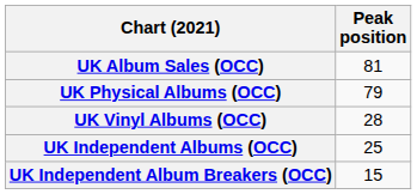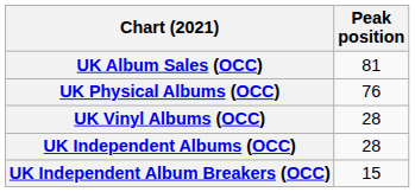UK Physical Albums (OCC) | Peak position: 79 -> 76
UK Independent Albums (OCC) | Peak position: 25 -> 28
